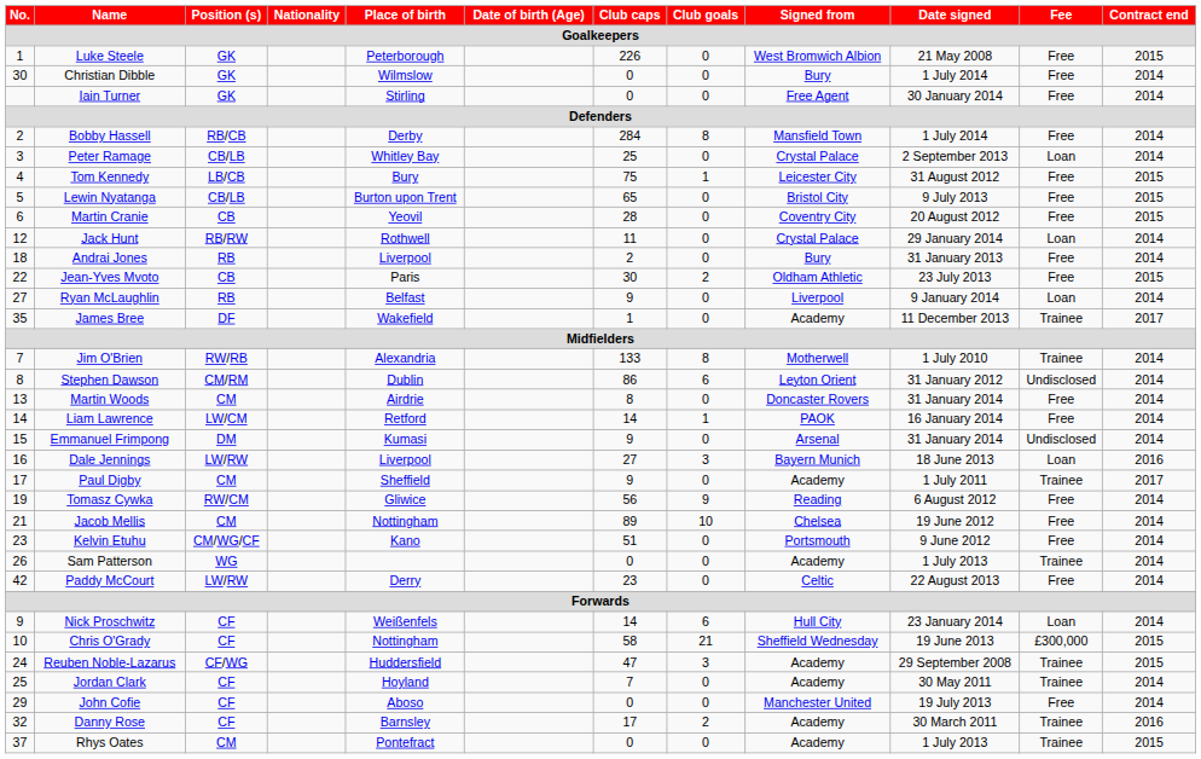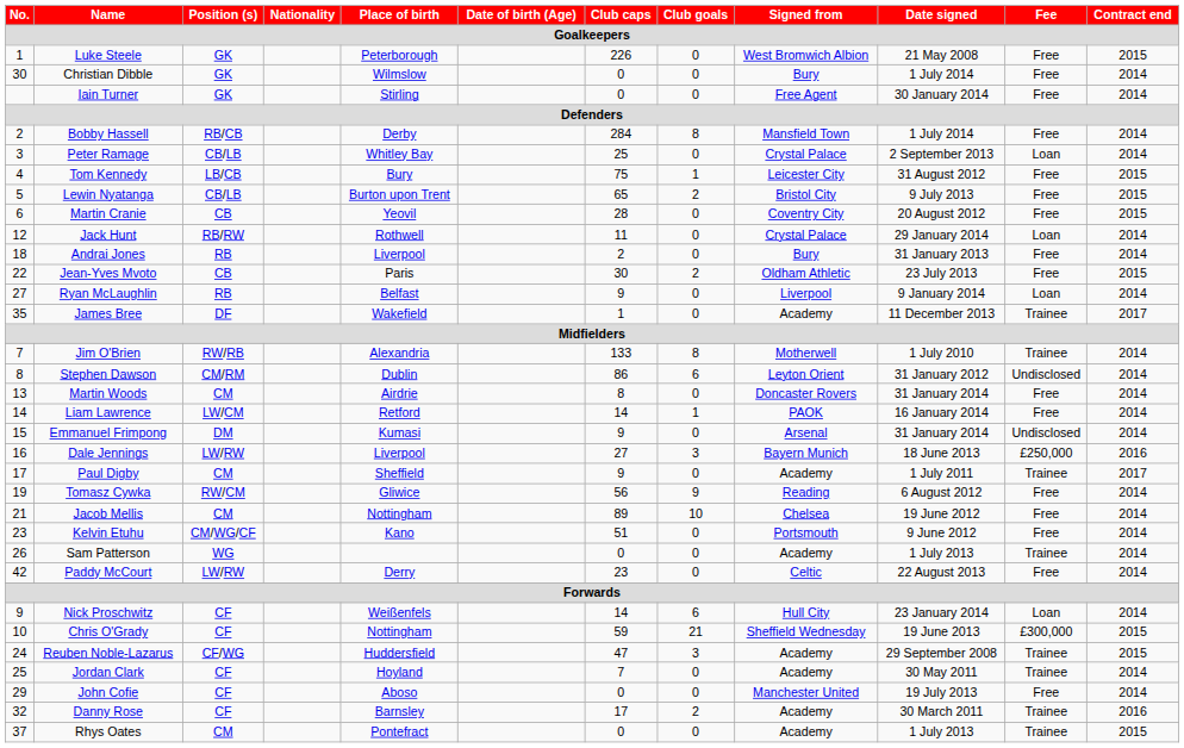Lewin Nyatanga | Club goals: 0 -> 2
Dale Jennings | Fee: Loan -> £250,000
Chris O'Grady | Club caps: 58 -> 59
